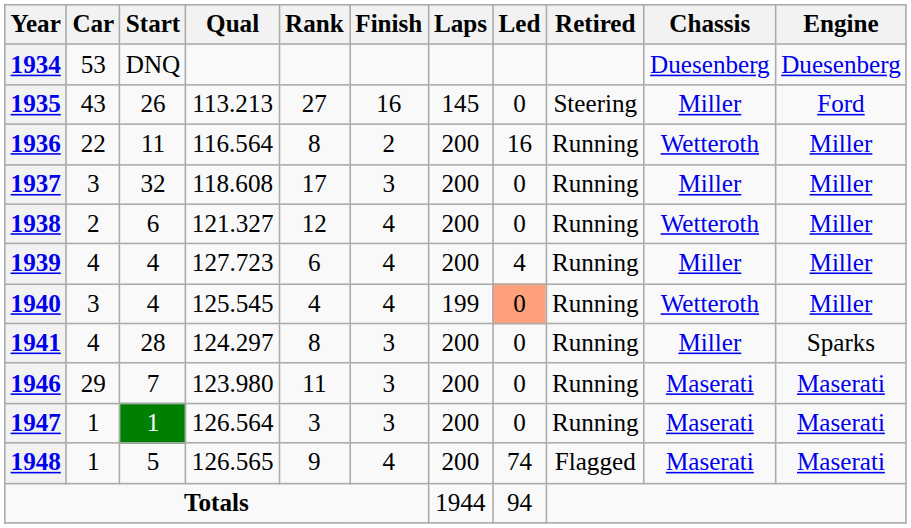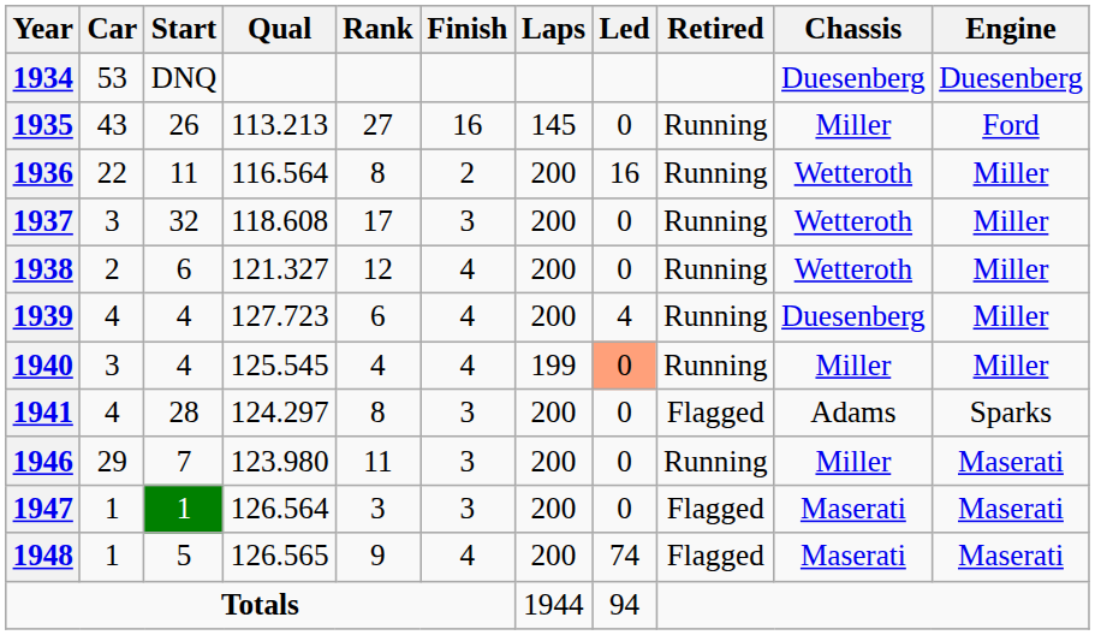1935 | Retired: Steering -> Running
1937 | Chassis: Miller -> Wetteroth
1939 | Chassis: Miller -> Duesenberg
1940 | Chassis: Wetteroth -> Miller
1941 | Retired: Running -> Flagged
1941 | Chassis: Miller -> Adams
1946 | Chassis: Maserati -> Miller
1947 | Retired: Running -> Flagged
